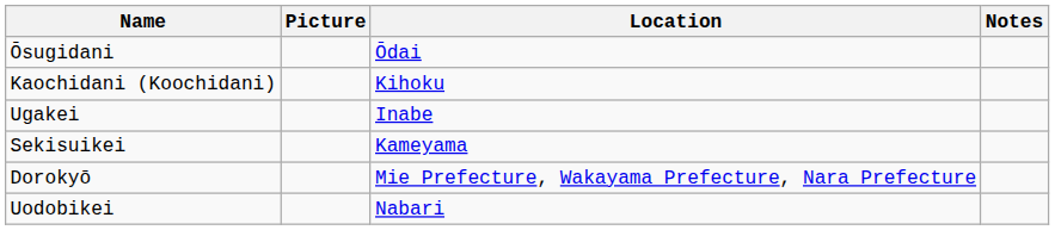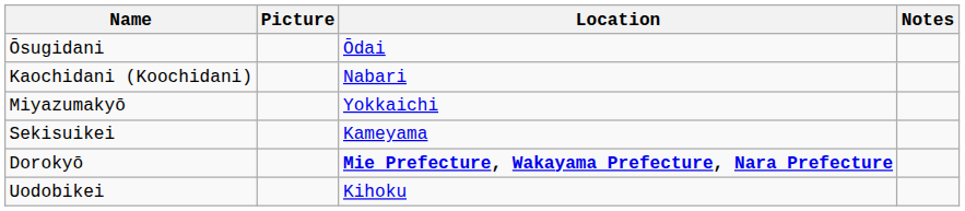Kaochidani (Koochidani) | Location: Kihoku -> Nabari
- row: Ugakei | Inabe
+ row: Miyazumakyō | Yokkaichi
Dorokyō | Location: normal -> bold
Uodobikei | Location: Nabari -> Kihoku
